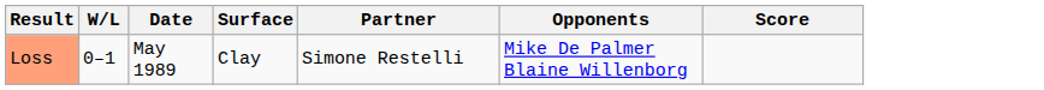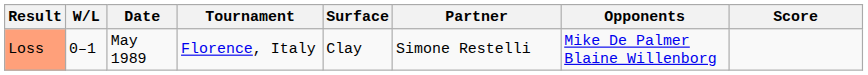+ column: Tournament | Florence, Italy
